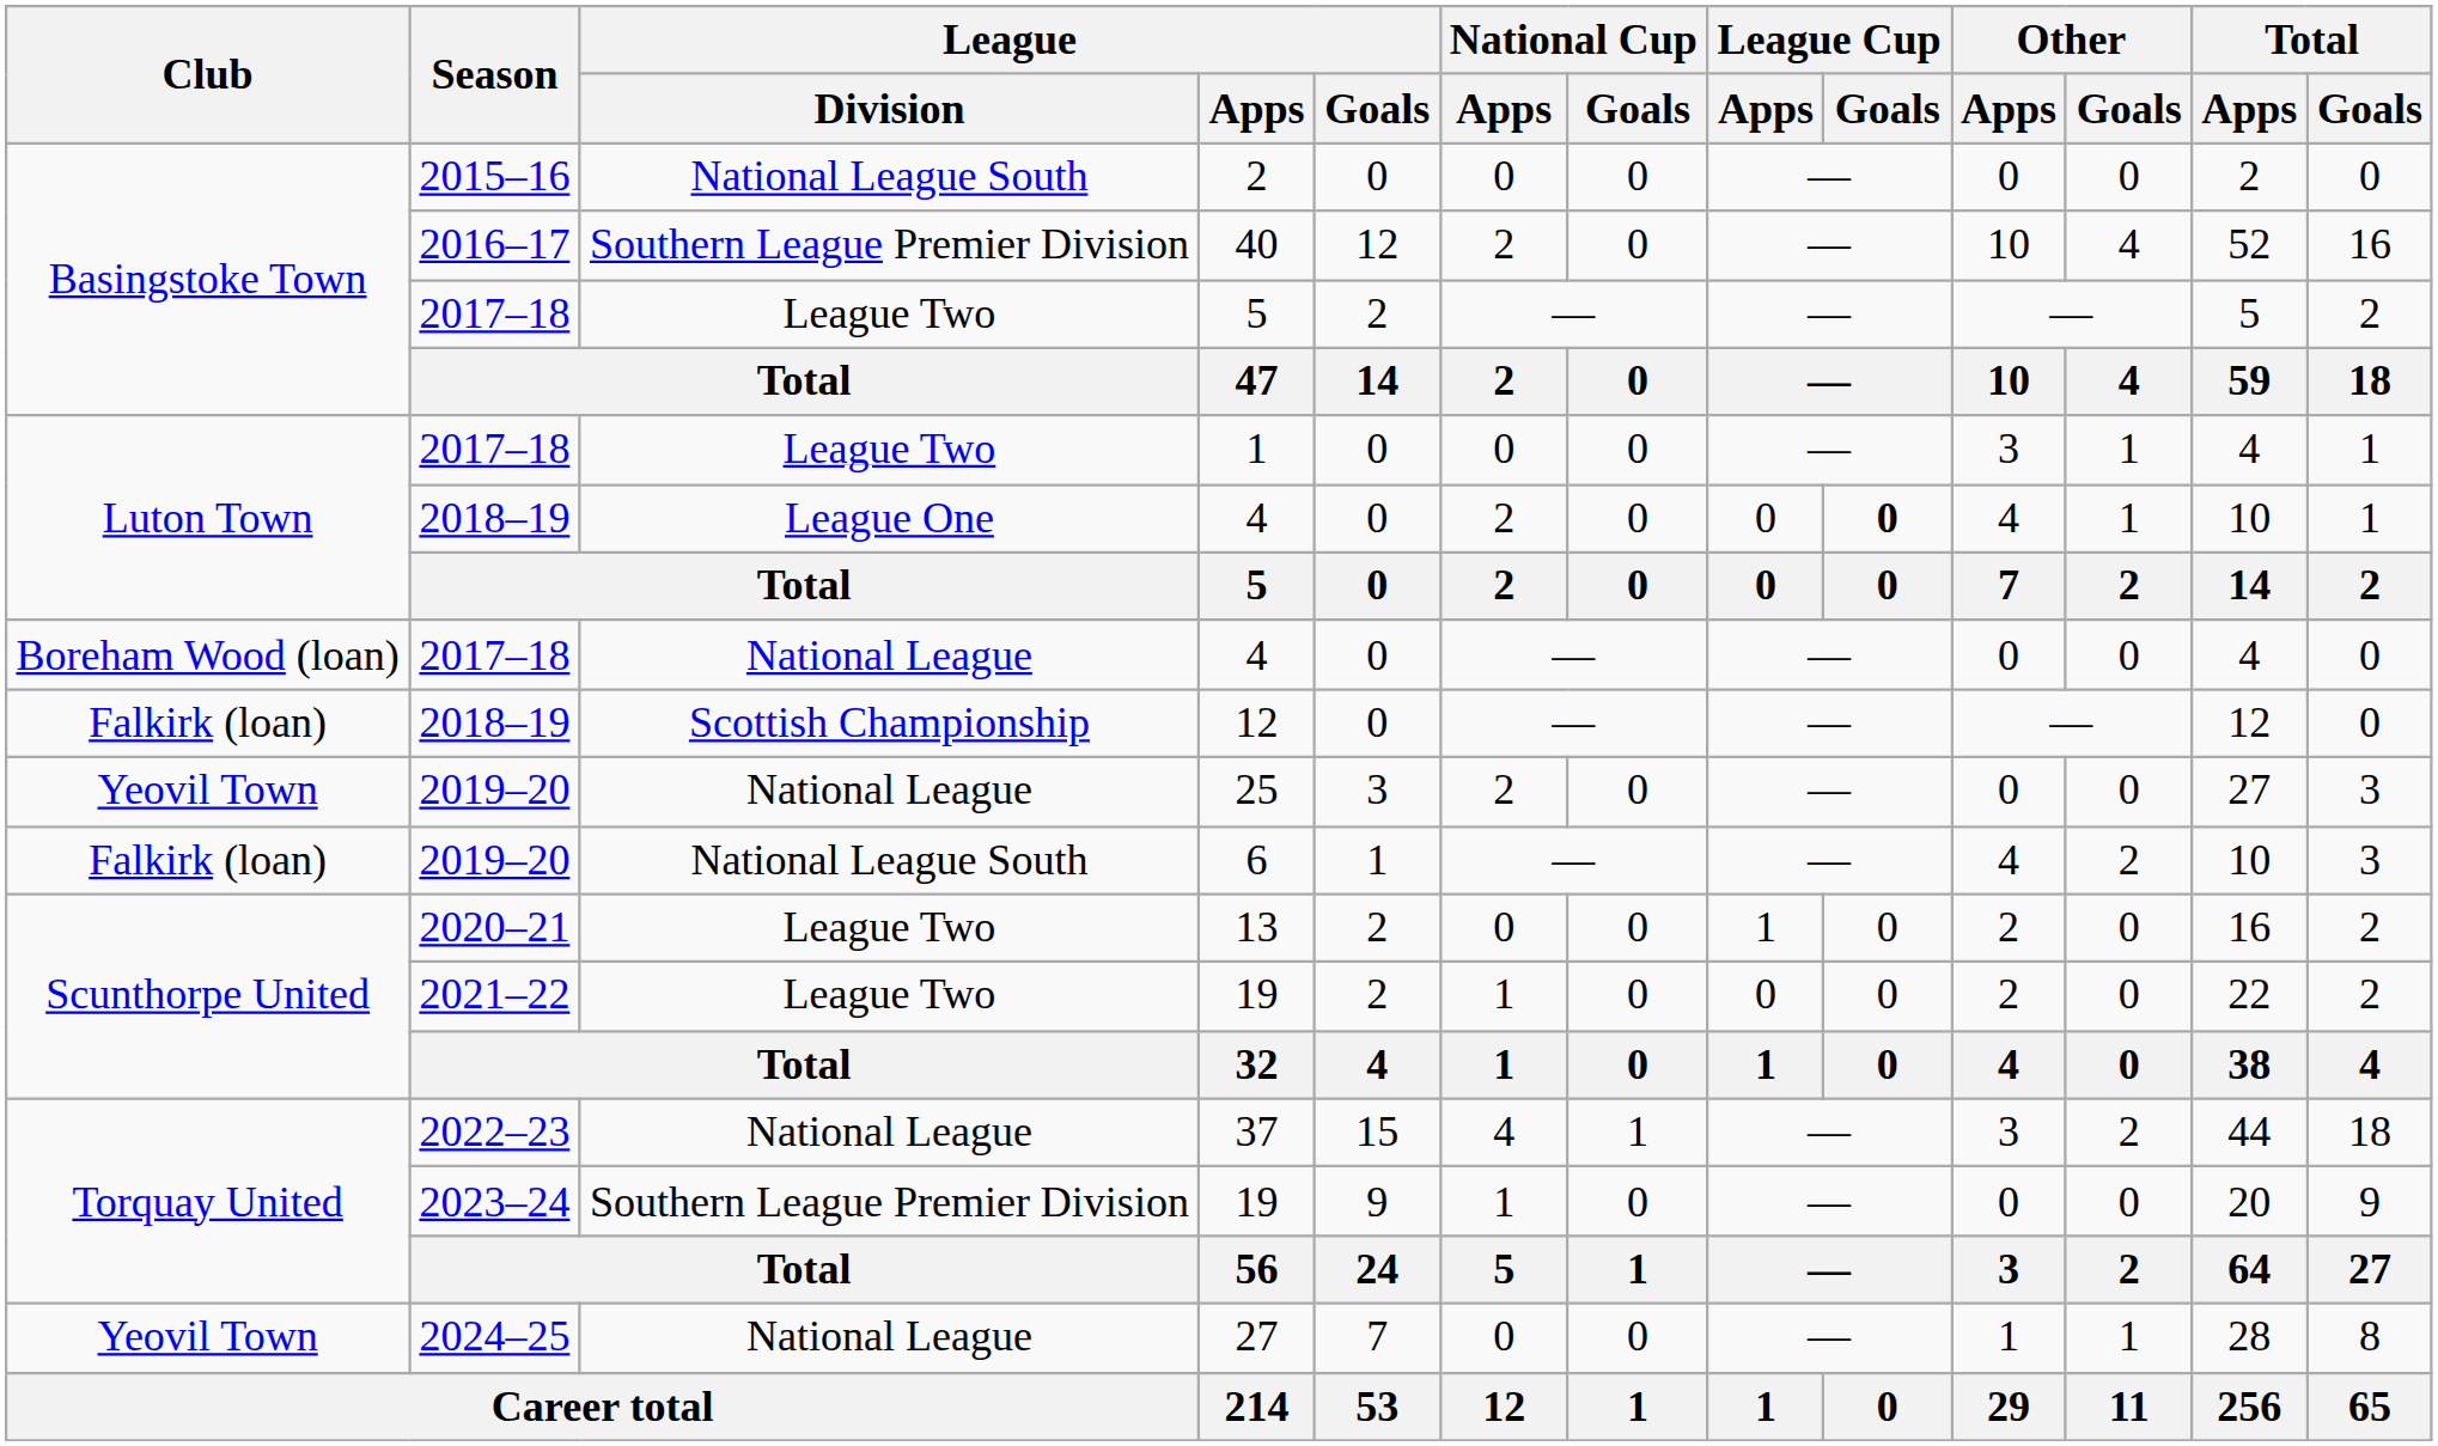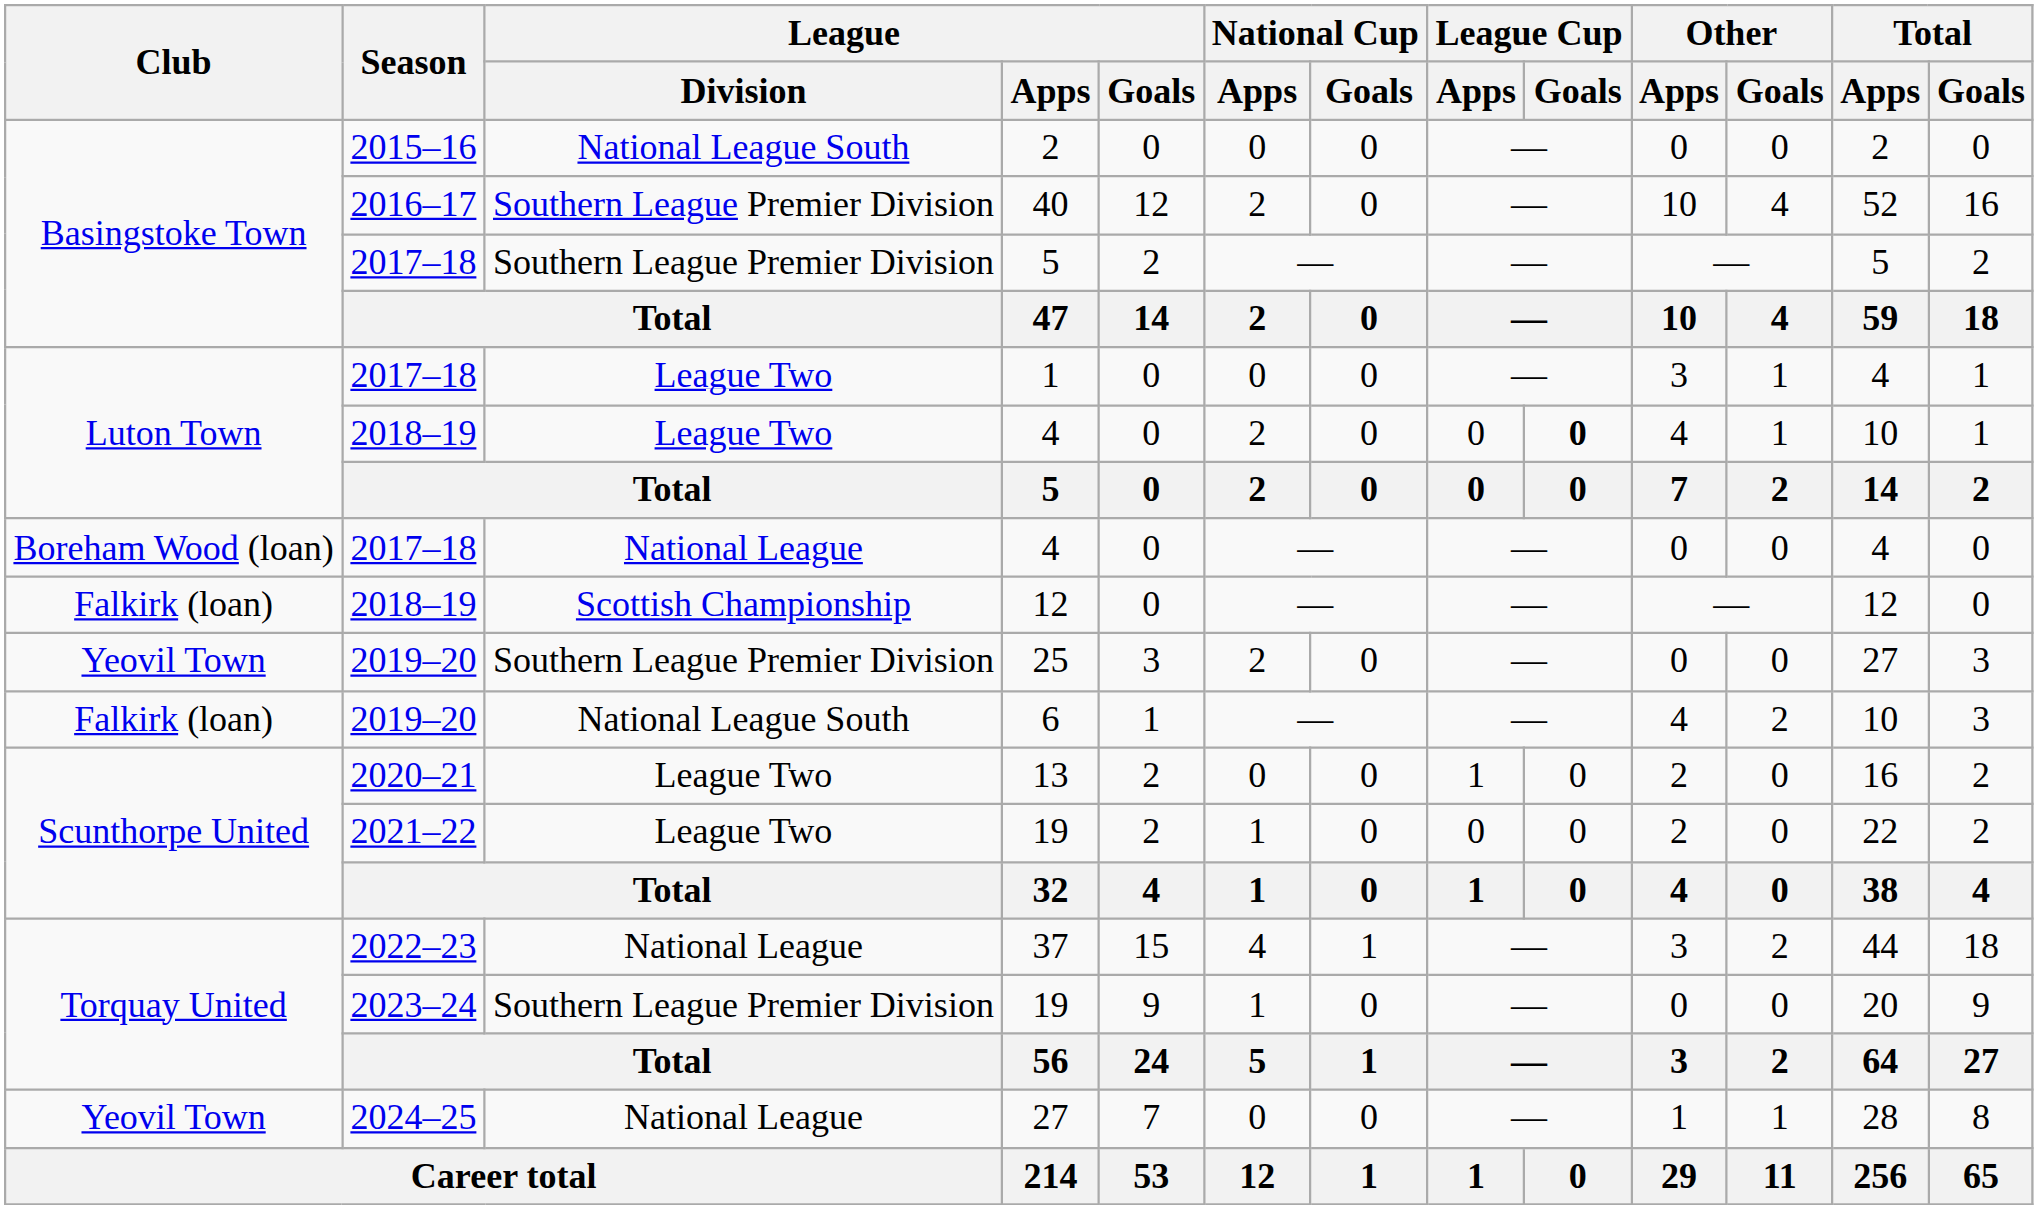2017–18 / 5 | League / Division: League Two -> Southern League Premier Division
2018–19 / 4 | League / Division: League One -> League Two
25 | League / Division: National League -> Southern League Premier Division
